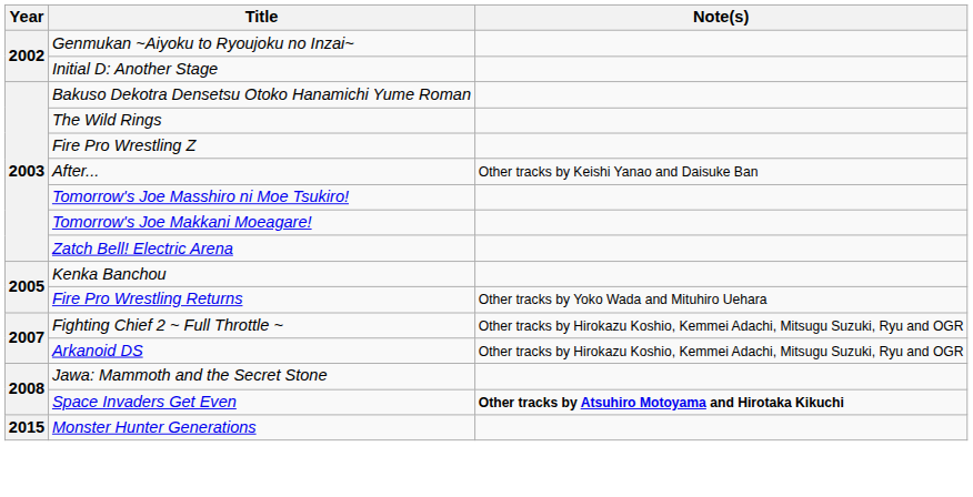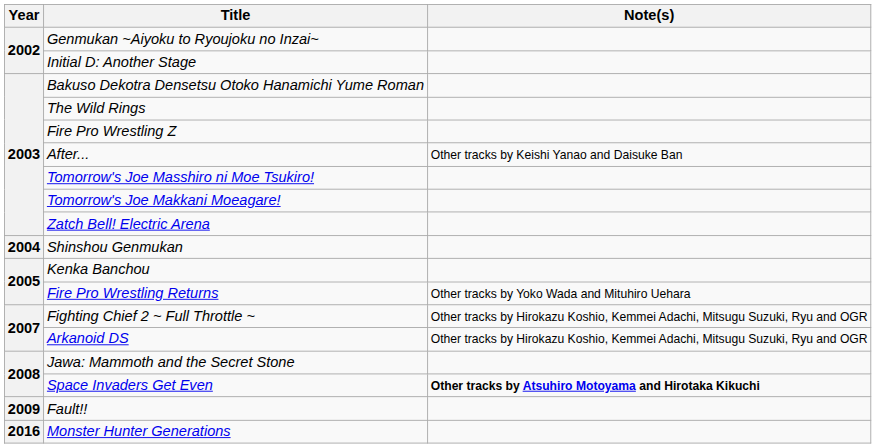+ row: 2004 | Shinshou Genmukan
+ row: 2009 | Fault!!
Monster Hunter Generations | Year: 2015 -> 2016
